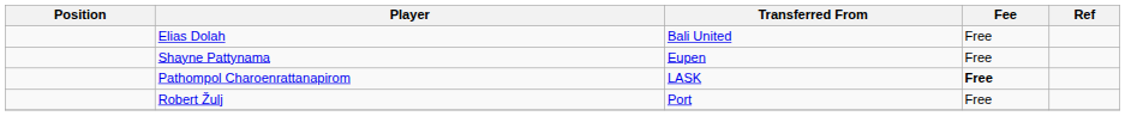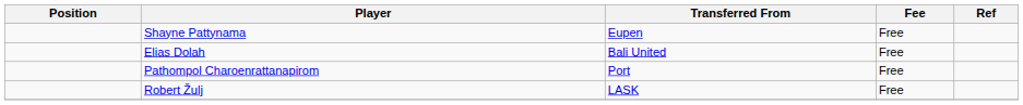rows swapped: Elias Dolah <-> Shayne Pattynama
Pathompol Charoenrattanapirom | Transferred From: LASK -> Port
Pathompol Charoenrattanapirom | Fee: bold -> normal
Robert Žulj | Transferred From: Port -> LASK
